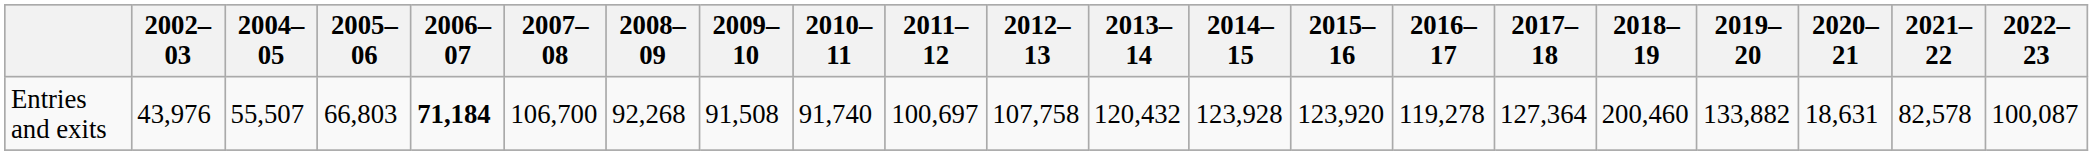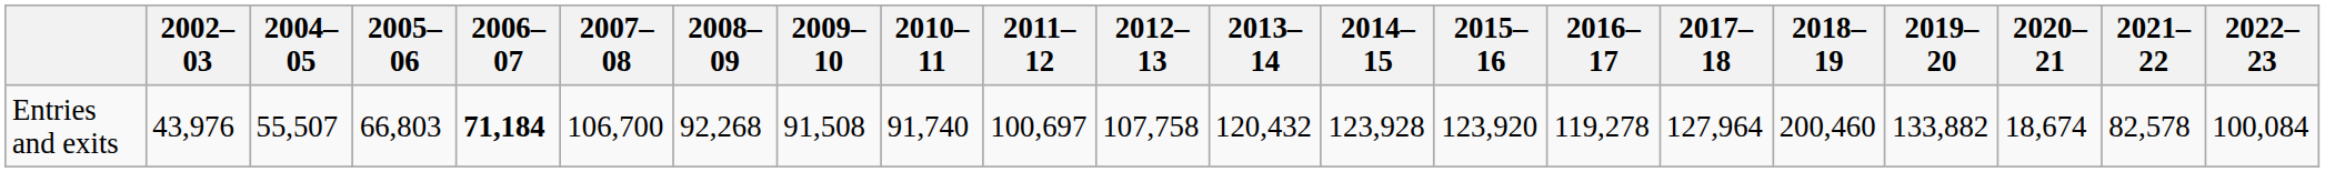Entries and exits | 2017–18: 127,364 -> 127,964
Entries and exits | 2020–21: 18,631 -> 18,674
Entries and exits | 2022–23: 100,087 -> 100,084
